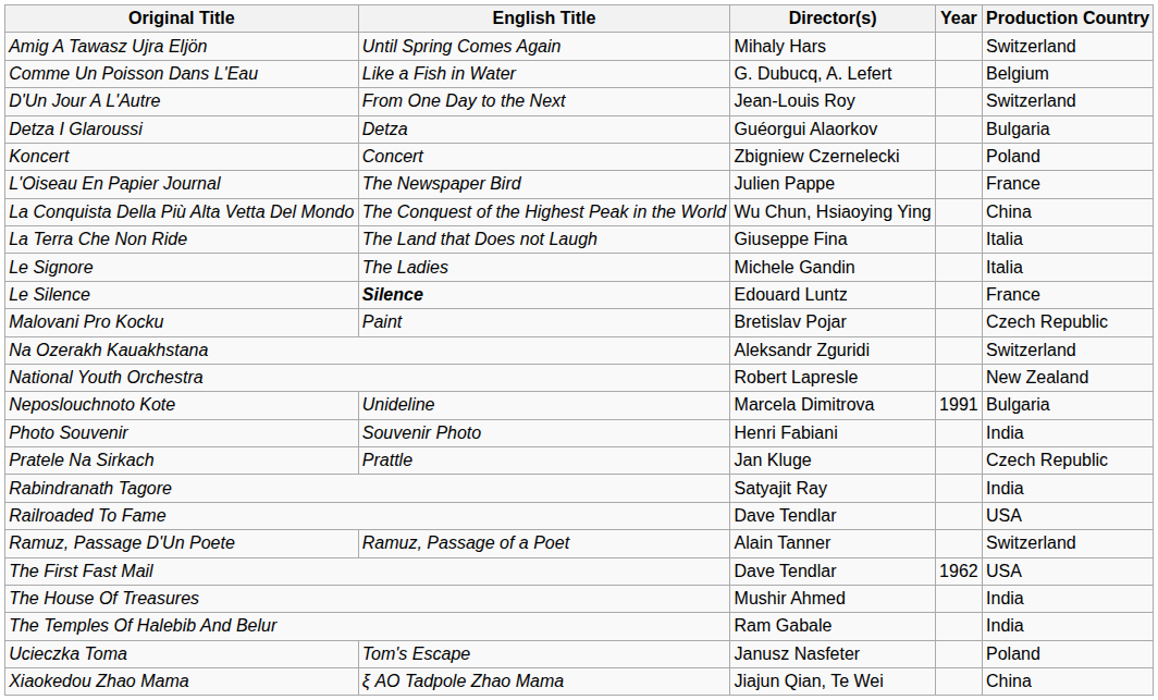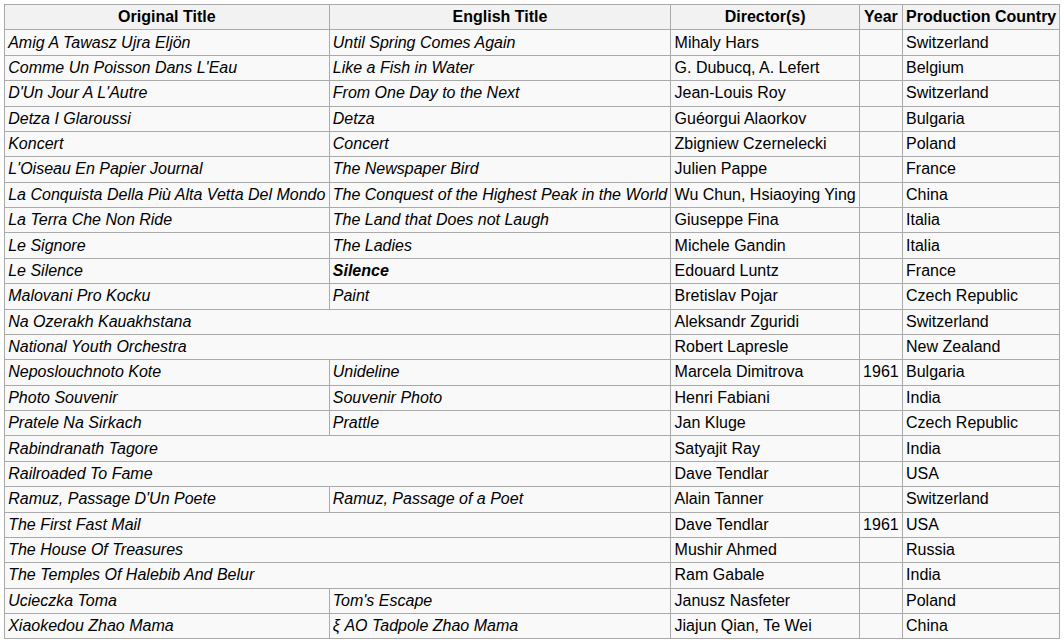Neposlouchnoto Kote | Year: 1991 -> 1961
The First Fast Mail | Year: 1962 -> 1961
The House Of Treasures | Production Country: India -> Russia
